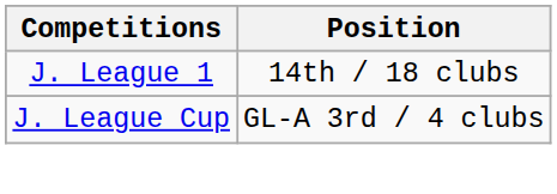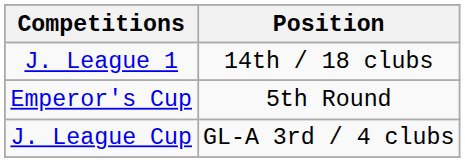+ row: Emperor's Cup | 5th Round
